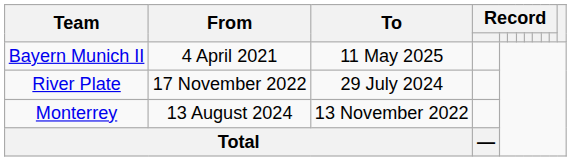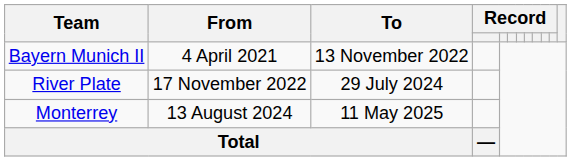Bayern Munich II | To: 11 May 2025 -> 13 November 2022
Monterrey | To: 13 November 2022 -> 11 May 2025
